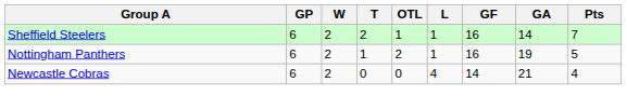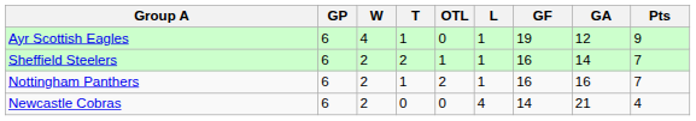+ row: Ayr Scottish Eagles | 6 | 4 | 1 | 0 | 1 | 19 | 12 | 9
Nottingham Panthers | GA: 19 -> 16
Nottingham Panthers | Pts: 5 -> 7
